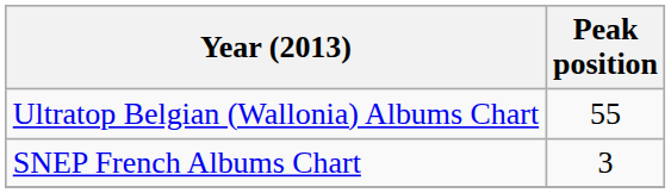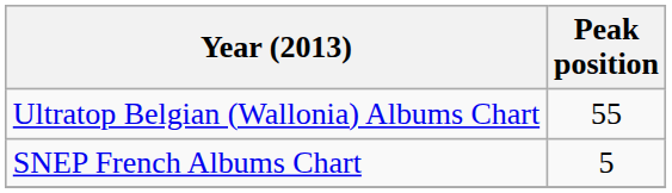SNEP French Albums Chart | Peak position: 3 -> 5
